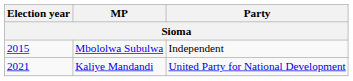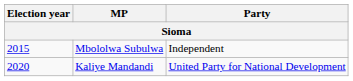Kaliye Mandandi | Election year: 2021 -> 2020
